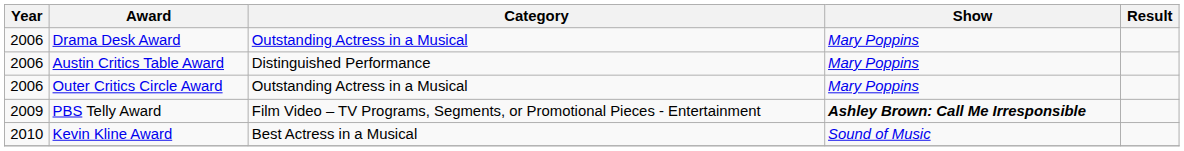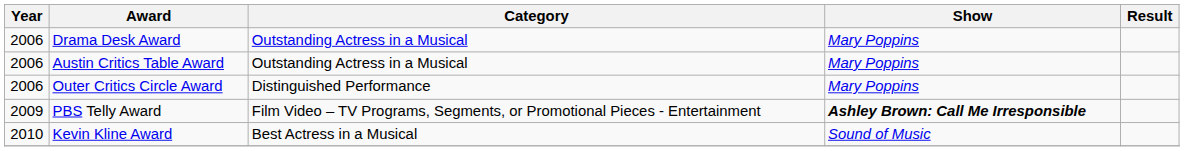Austin Critics Table Award | Category: Distinguished Performance -> Outstanding Actress in a Musical
Outer Critics Circle Award | Category: Outstanding Actress in a Musical -> Distinguished Performance
